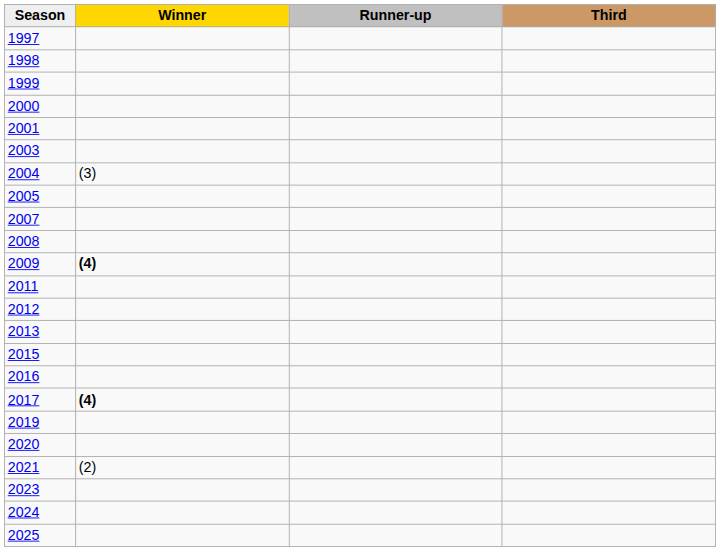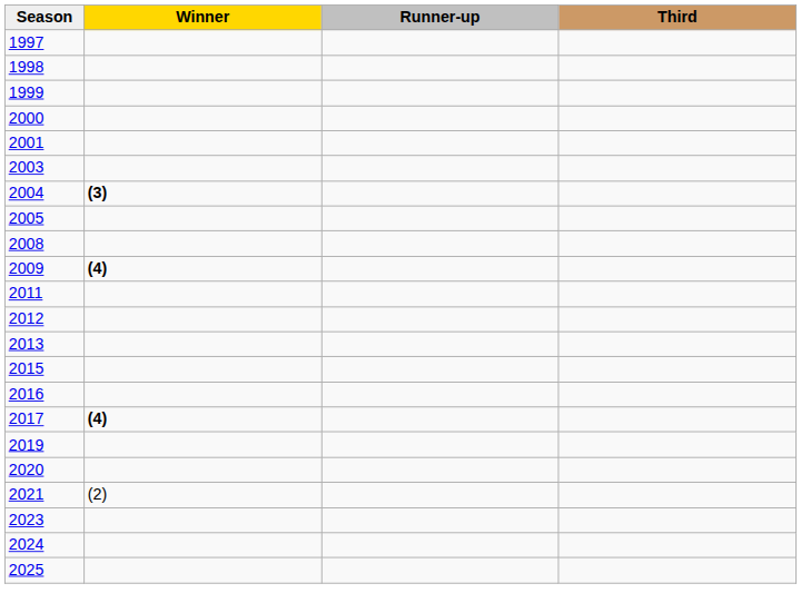2004 | Winner: normal -> bold
- row: 2007
